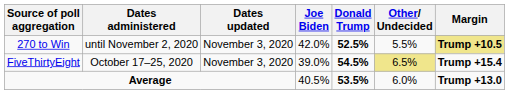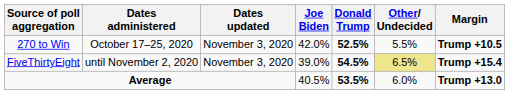270 to Win | Dates administered: until November 2, 2020 -> October 17–25, 2020
270 to Win | Margin: khaki background -> no background
FiveThirtyEight | Dates administered: October 17–25, 2020 -> until November 2, 2020
